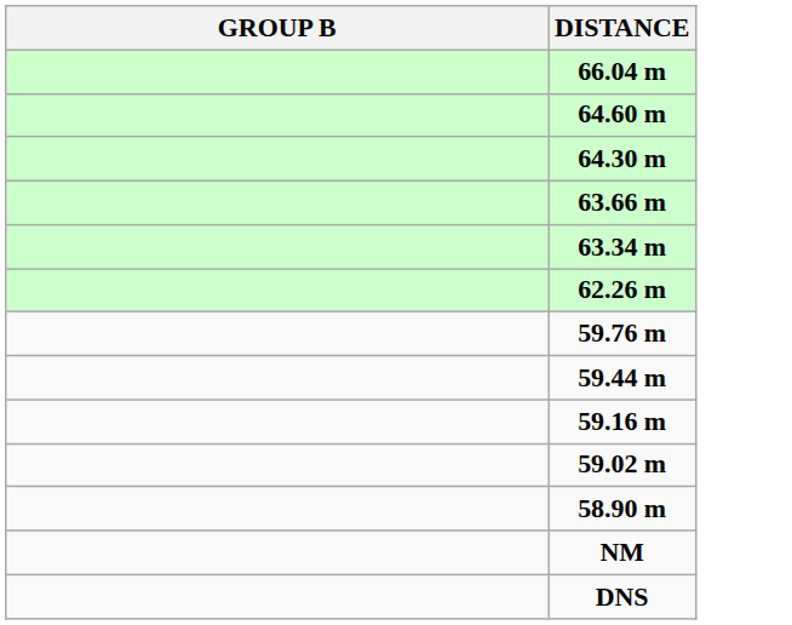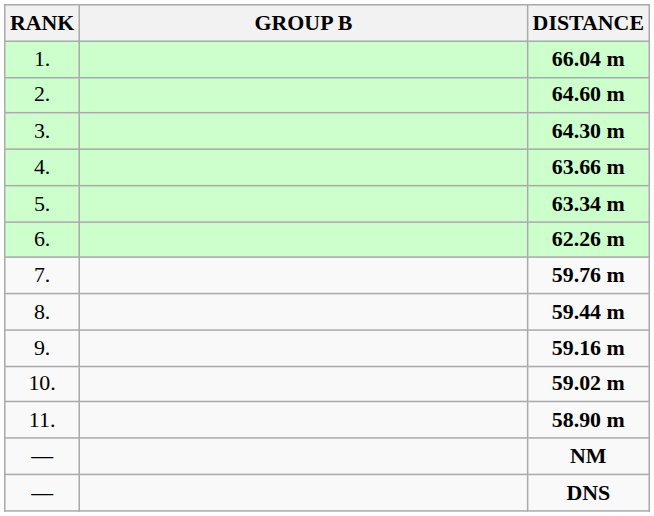+ column: RANK | 1. | 2. | 3. | 4. | 5. | 6. | 7. | 8. | 9. | 10. | 11. | — | —
